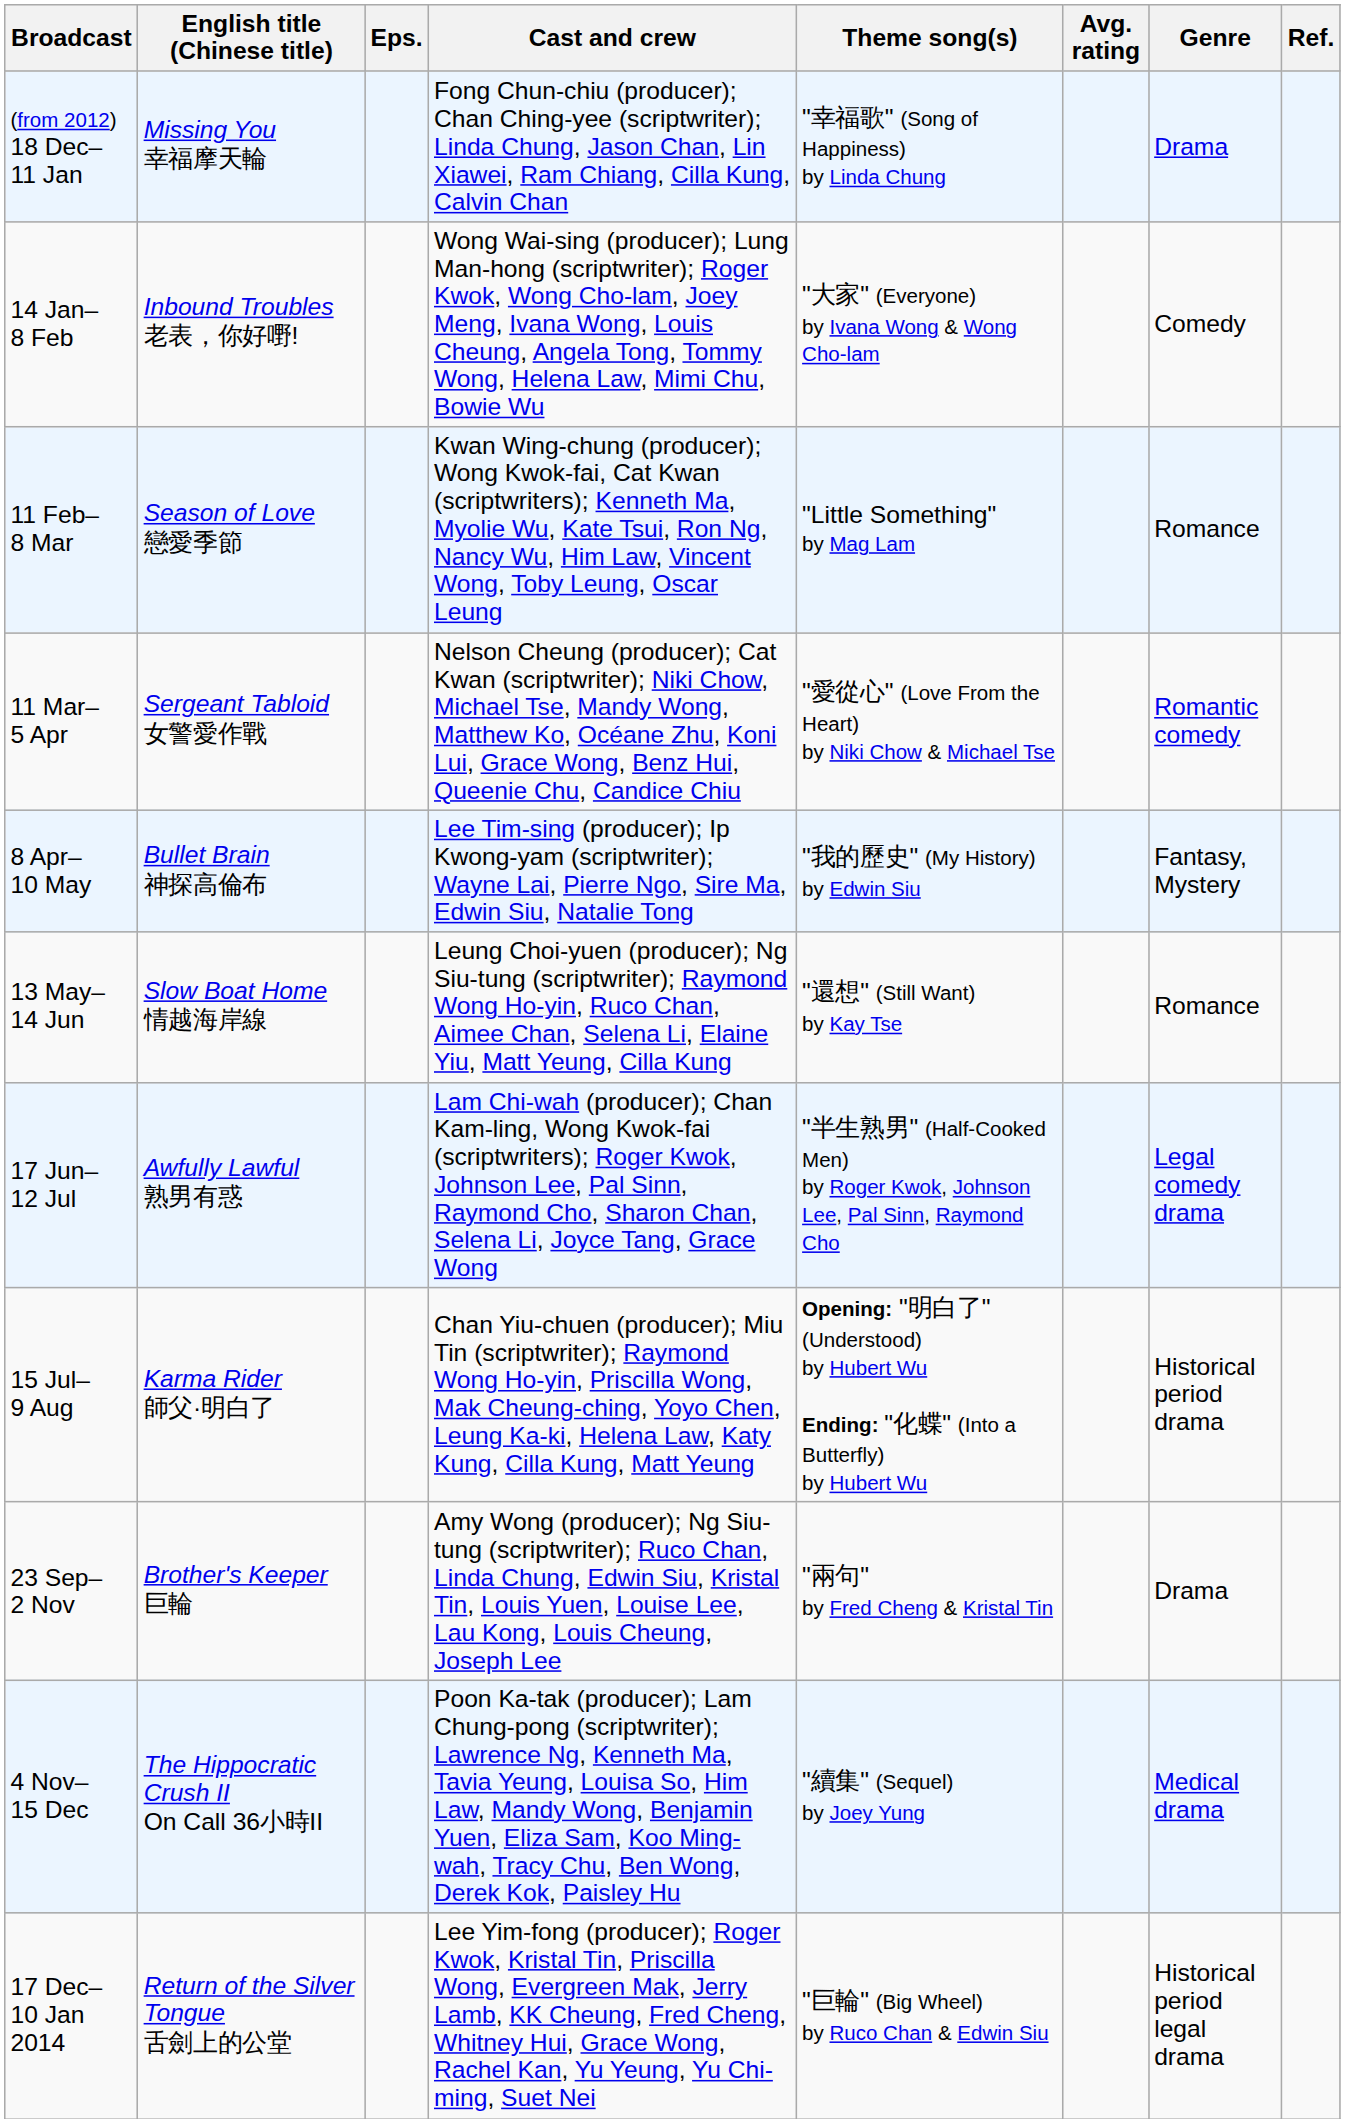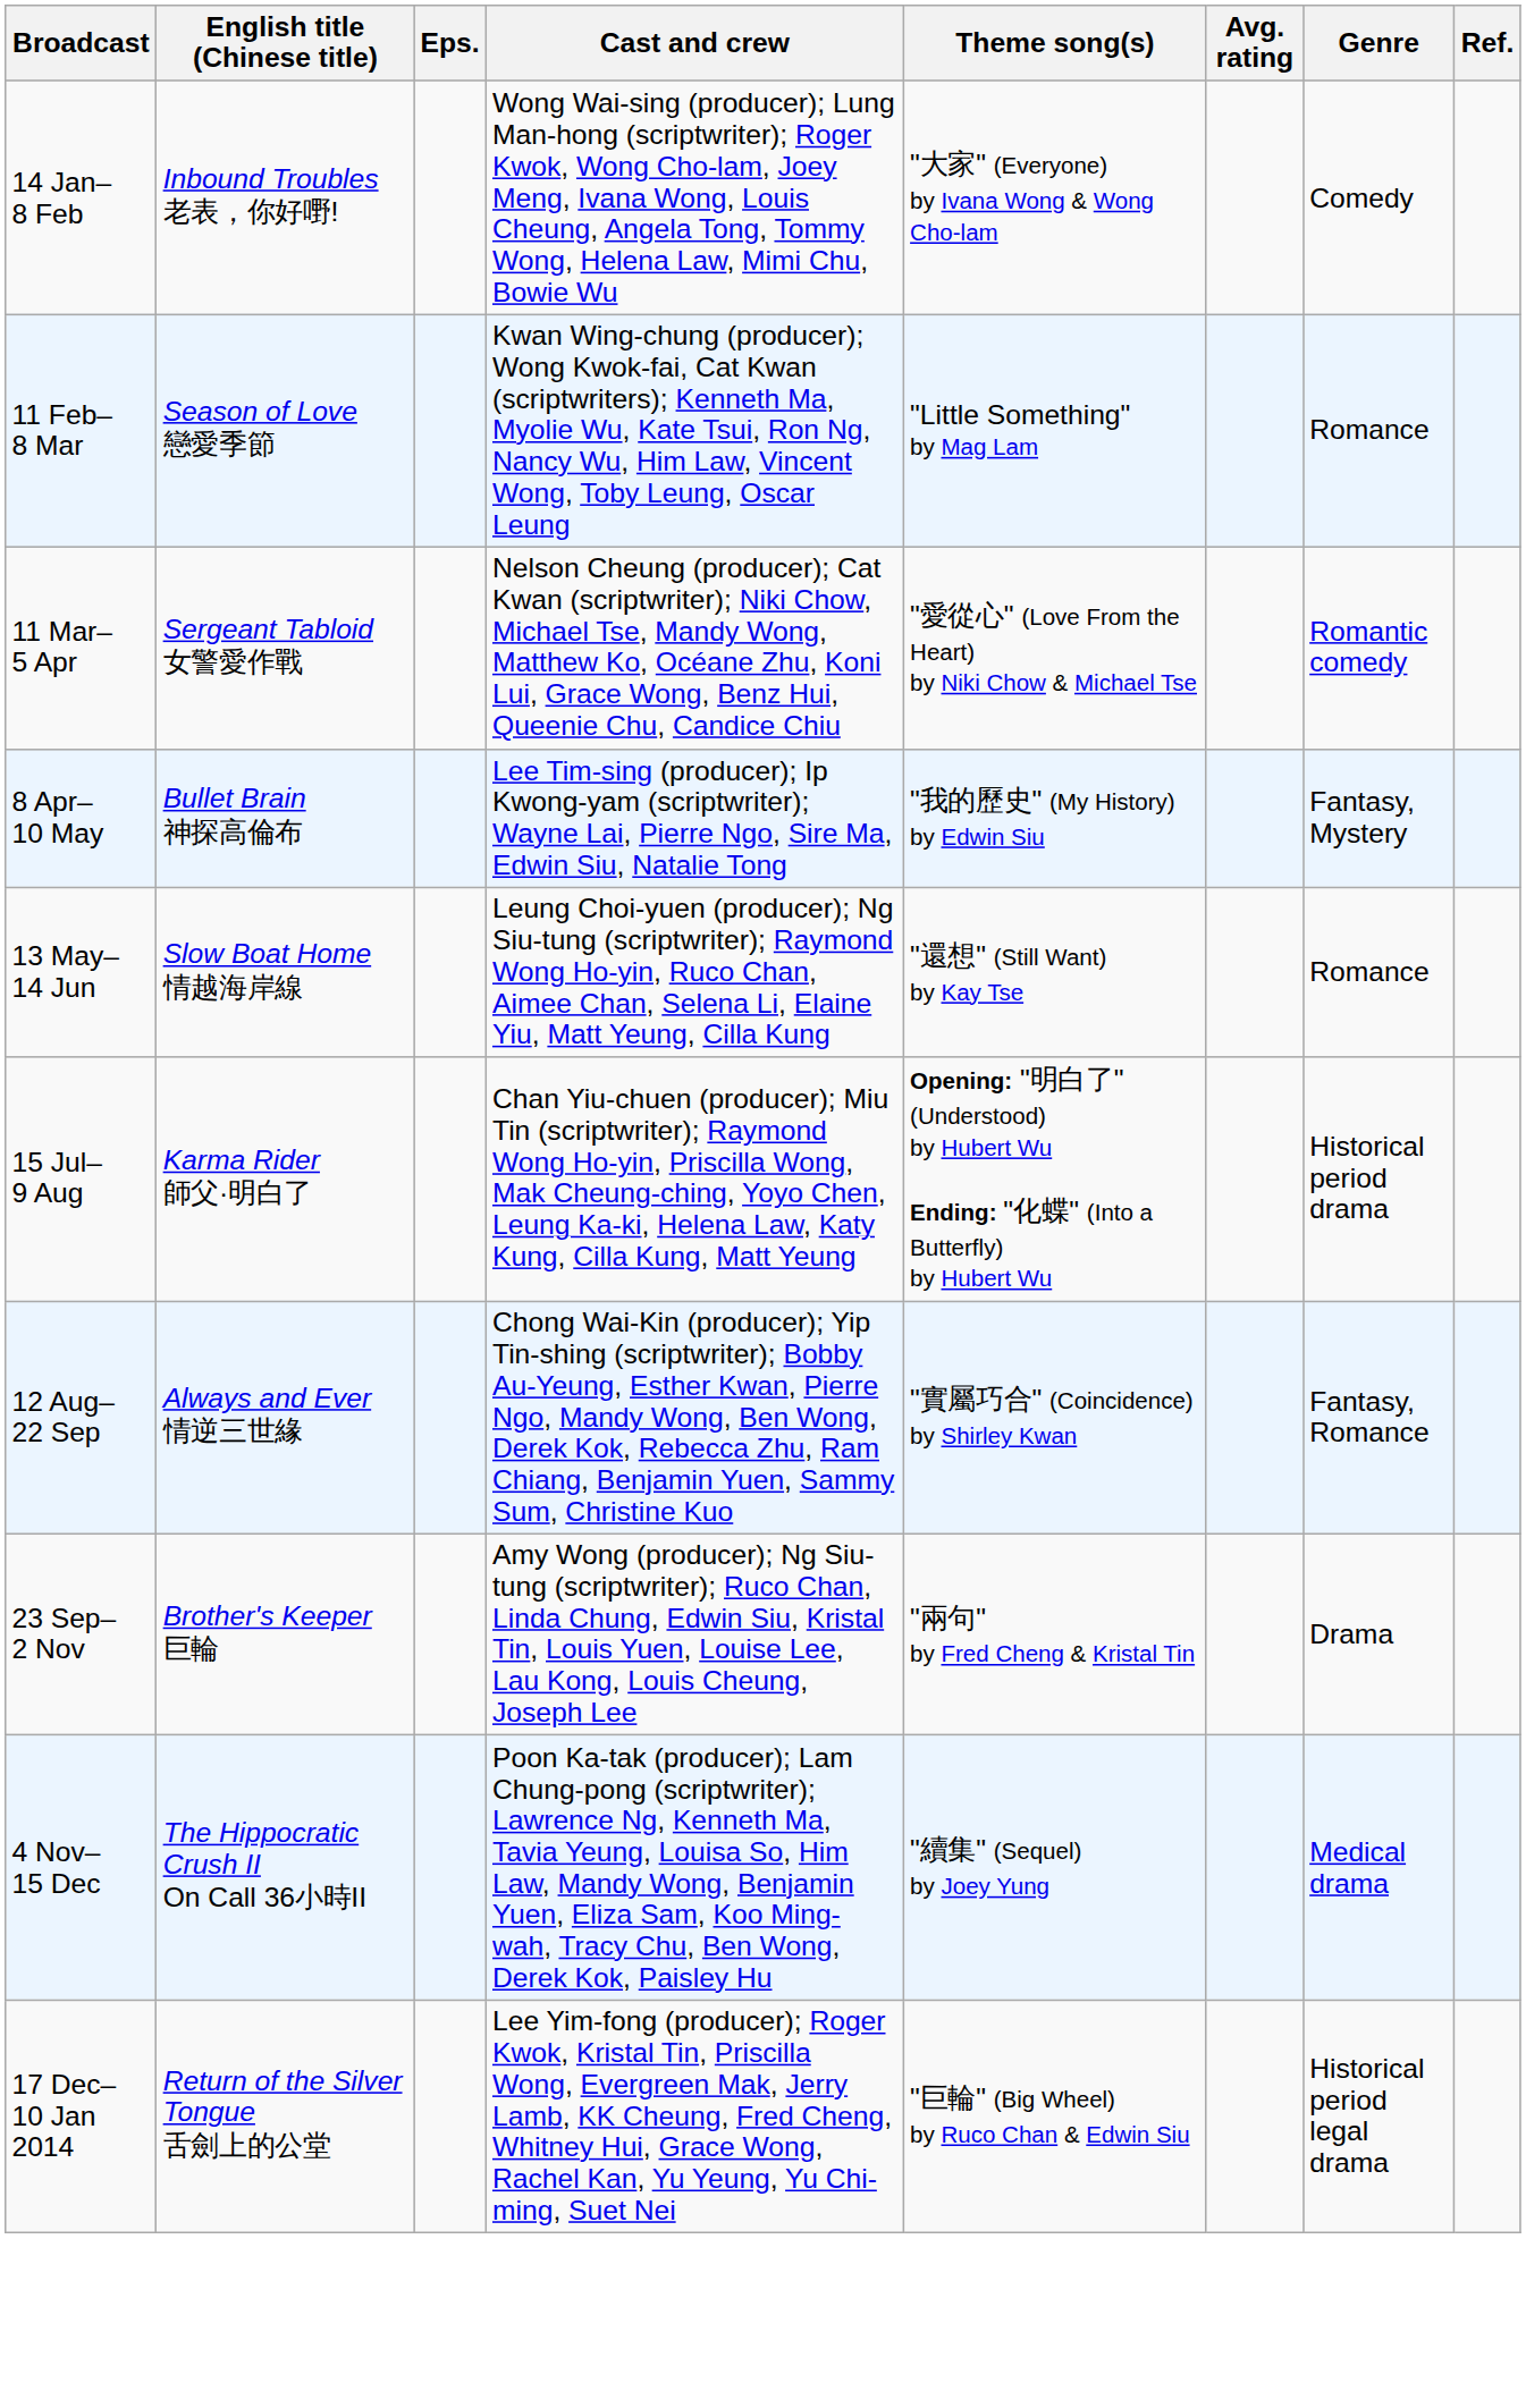- row: (from 2012) 18 Dec– 11 Jan | Missing You 幸福摩天輪 | Fong Chun-chiu (producer); Chan Ching-yee (scriptwriter); Linda Chung, Jason Chan, Lin Xiawei, Ram Chiang, Cilla Kung, Calvin Chan | "幸福歌" (Song of Happiness) by Linda Chung | Drama
- row: 17 Jun– 12 Jul | Awfully Lawful 熟男有惑 | Lam Chi-wah (producer); Chan Kam-ling, Wong Kwok-fai (scriptwriters); Roger Kwok, Johnson Lee, Pal Sinn, Raymond Cho, Sharon Chan, Selena Li, Joyce Tang, Grace Wong | "半生熟男" (Half-Cooked Men) by Roger Kwok, Johnson Lee, Pal Sinn, Raymond Cho | Legal comedy drama
+ row: 12 Aug– 22 Sep | Always and Ever 情逆三世緣 | Chong Wai-Kin (producer); Yip Tin-shing (scriptwriter); Bobby Au-Yeung, Esther Kwan, Pierre Ngo, Mandy Wong, Ben Wong, Derek Kok, Rebecca Zhu, Ram Chiang, Benjamin Yuen, Sammy Sum, Christine Kuo | "實屬巧合" (Coincidence) by Shirley Kwan | Fantasy, Romance
